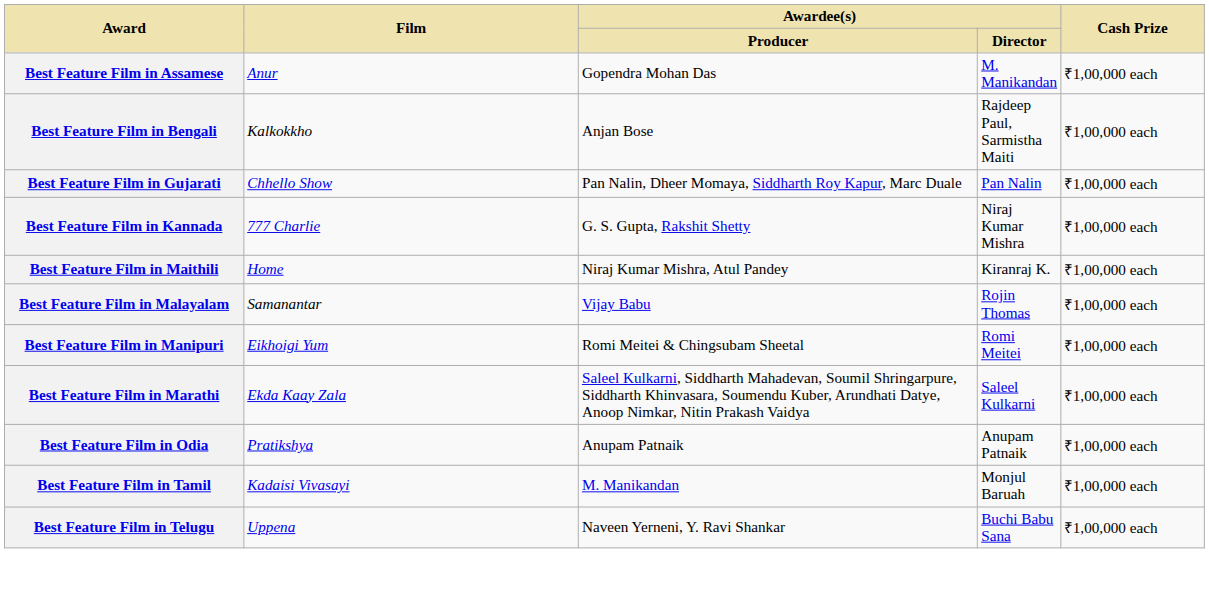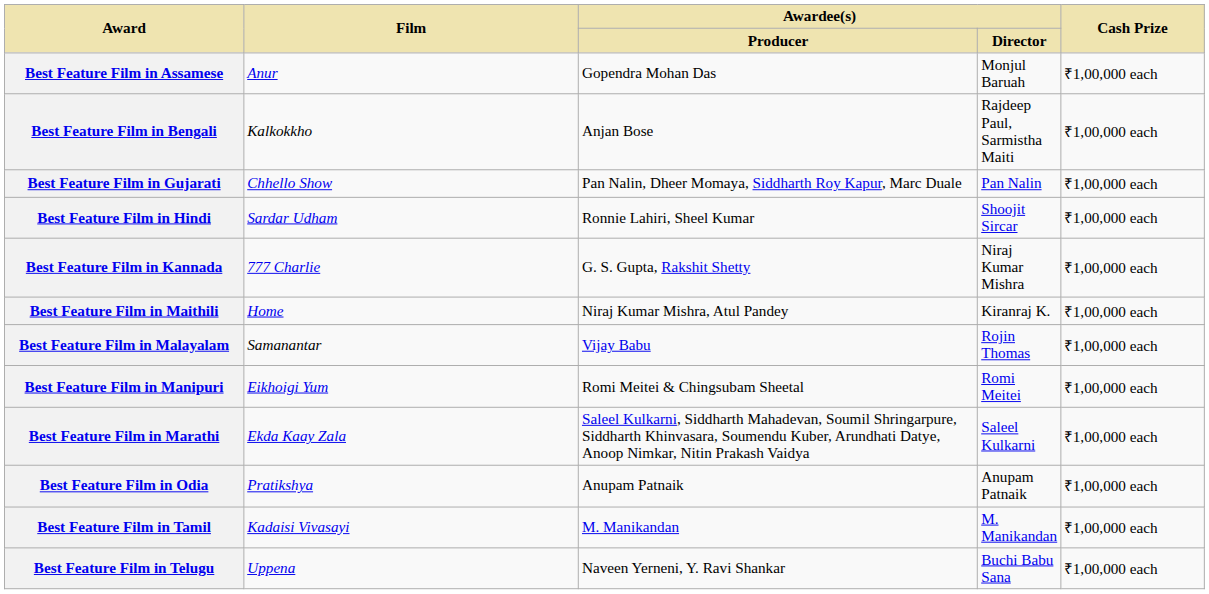Best Feature Film in Assamese | Awardee(s) / Director: M. Manikandan -> Monjul Baruah
+ row: Best Feature Film in Hindi | Sardar Udham | Ronnie Lahiri, Sheel Kumar | Shoojit Sircar | ₹1,00,000 each
Best Feature Film in Tamil | Awardee(s) / Director: Monjul Baruah -> M. Manikandan
